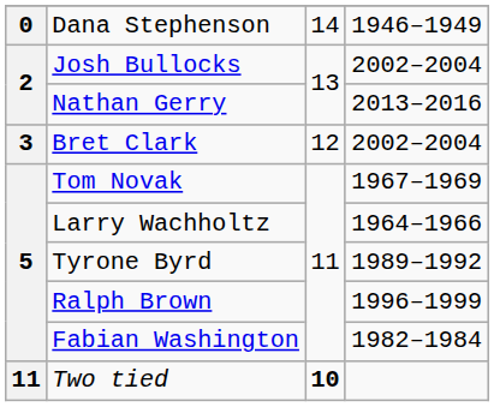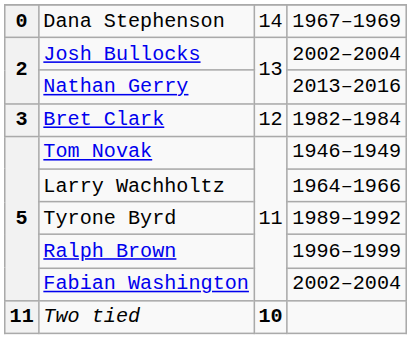Dana Stephenson | column 4: 1946–1949 -> 1967–1969
Bret Clark | column 4: 2002–2004 -> 1982–1984
Tom Novak | column 4: 1967–1969 -> 1946–1949
Fabian Washington | column 4: 1982–1984 -> 2002–2004
